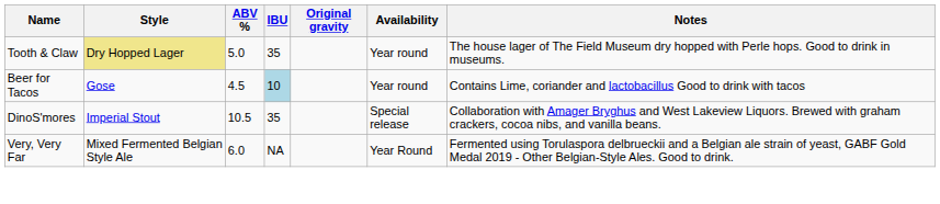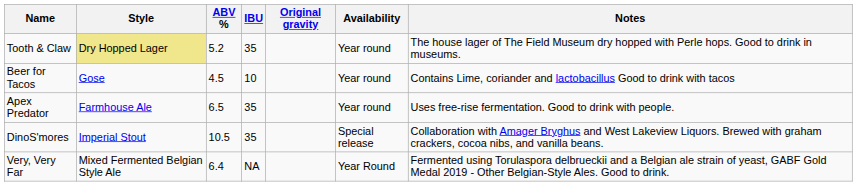Tooth & Claw | ABV %: 5.0 -> 5.2
Beer for Tacos | IBU: lightblue background -> no background
+ row: Apex Predator | Farmhouse Ale | 6.5 | 35 | Year round | Uses free-rise fermentation. Good to drink with people.
Very, Very Far | ABV %: 6.0 -> 6.4
